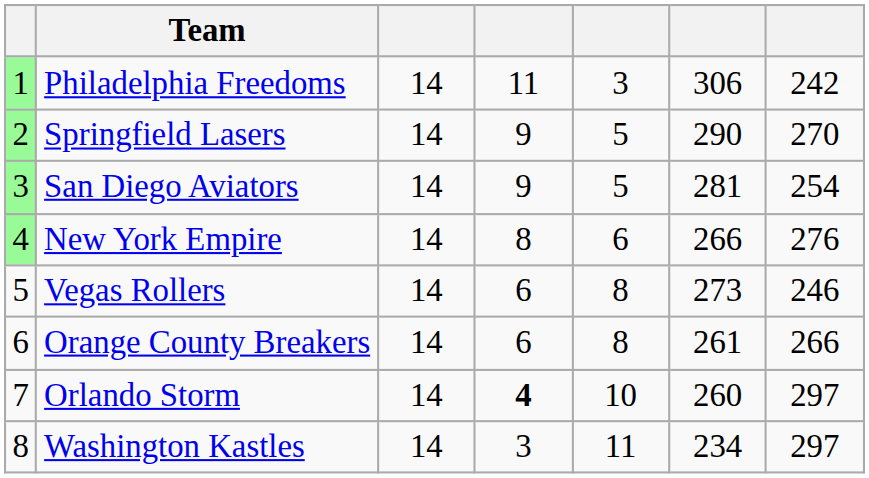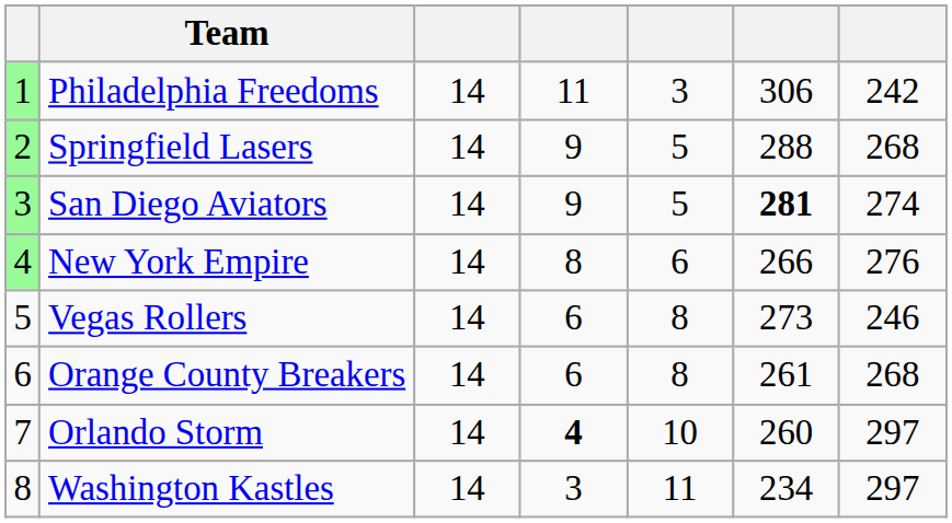Springfield Lasers | column 6: 290 -> 288
Springfield Lasers | column 7: 270 -> 268
San Diego Aviators | column 6: normal -> bold
San Diego Aviators | column 7: 254 -> 274
Orange County Breakers | column 7: 266 -> 268
